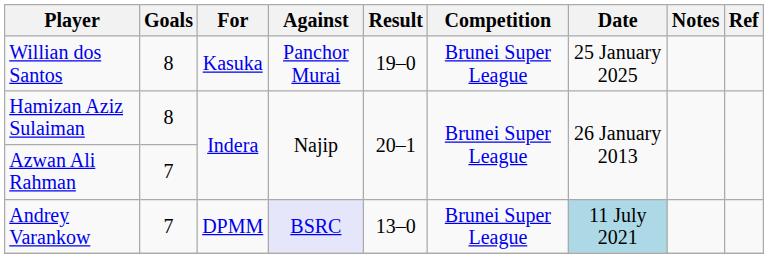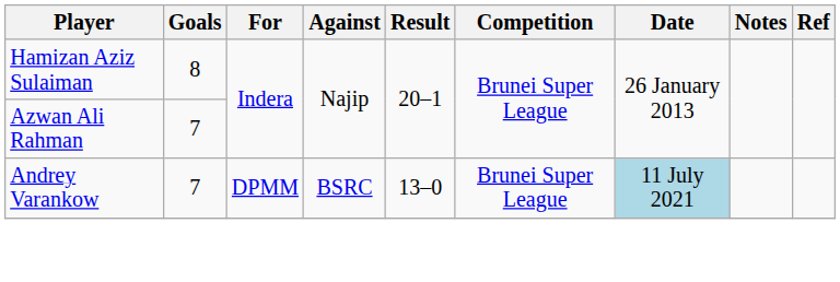- row: Willian dos Santos | 8 | Kasuka | Panchor Murai | 19–0 | Brunei Super League | 25 January 2025
Andrey Varankow | Against: lavender background -> no background
